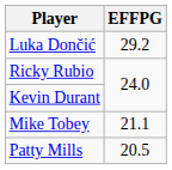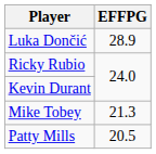Luka Dončić | EFFPG: 29.2 -> 28.9
Mike Tobey | EFFPG: 21.1 -> 21.3
